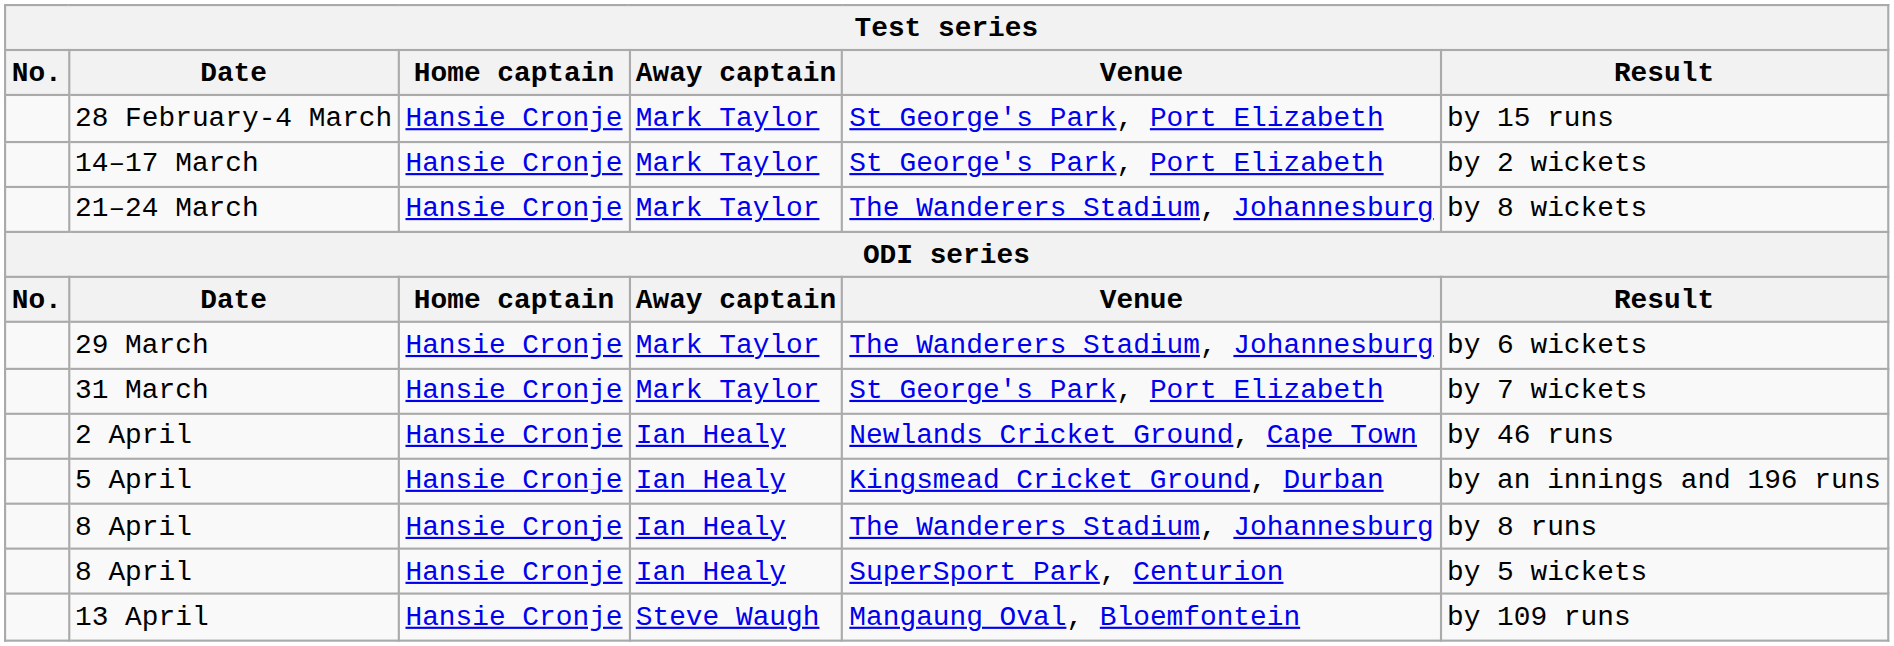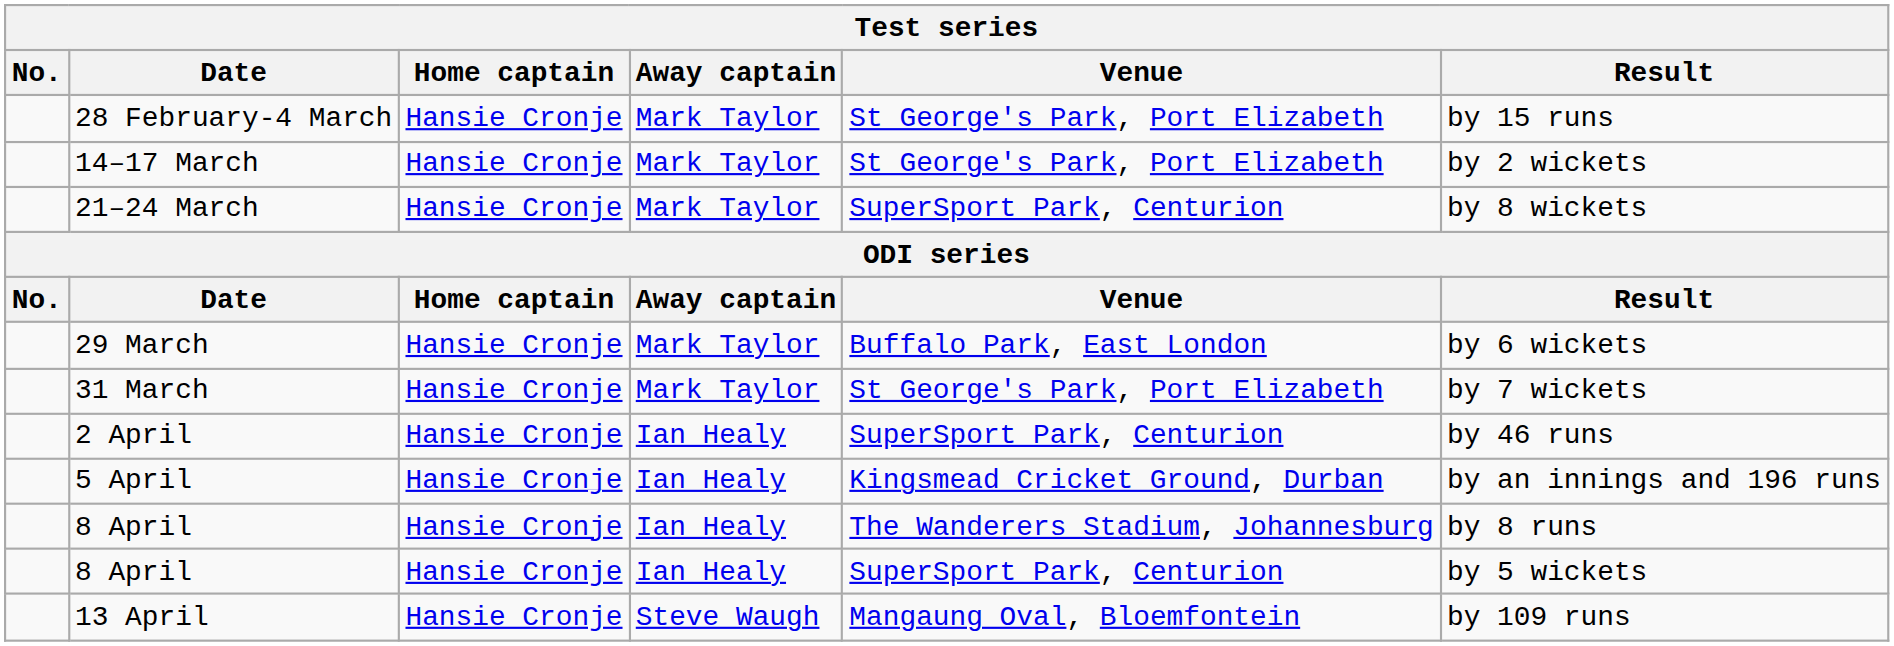21–24 March | Venue: The Wanderers Stadium, Johannesburg -> SuperSport Park, Centurion
29 March | Venue: The Wanderers Stadium, Johannesburg -> Buffalo Park, East London
2 April | Venue: Newlands Cricket Ground, Cape Town -> SuperSport Park, Centurion
